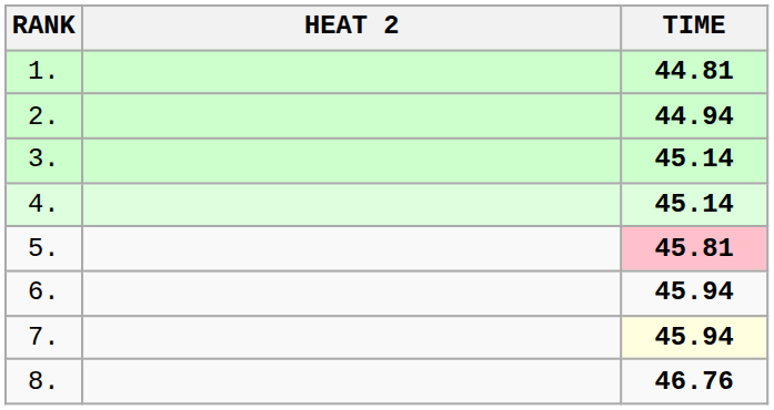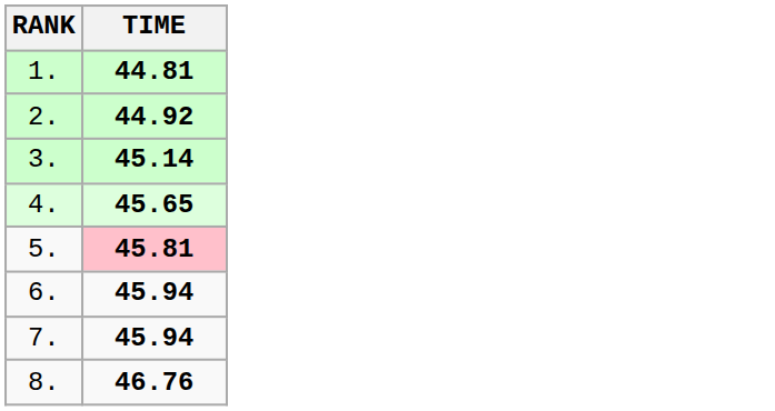- column: HEAT 2
2. | TIME: 44.94 -> 44.92
4. | TIME: 45.14 -> 45.65
7. | TIME: lightyellow background -> no background
